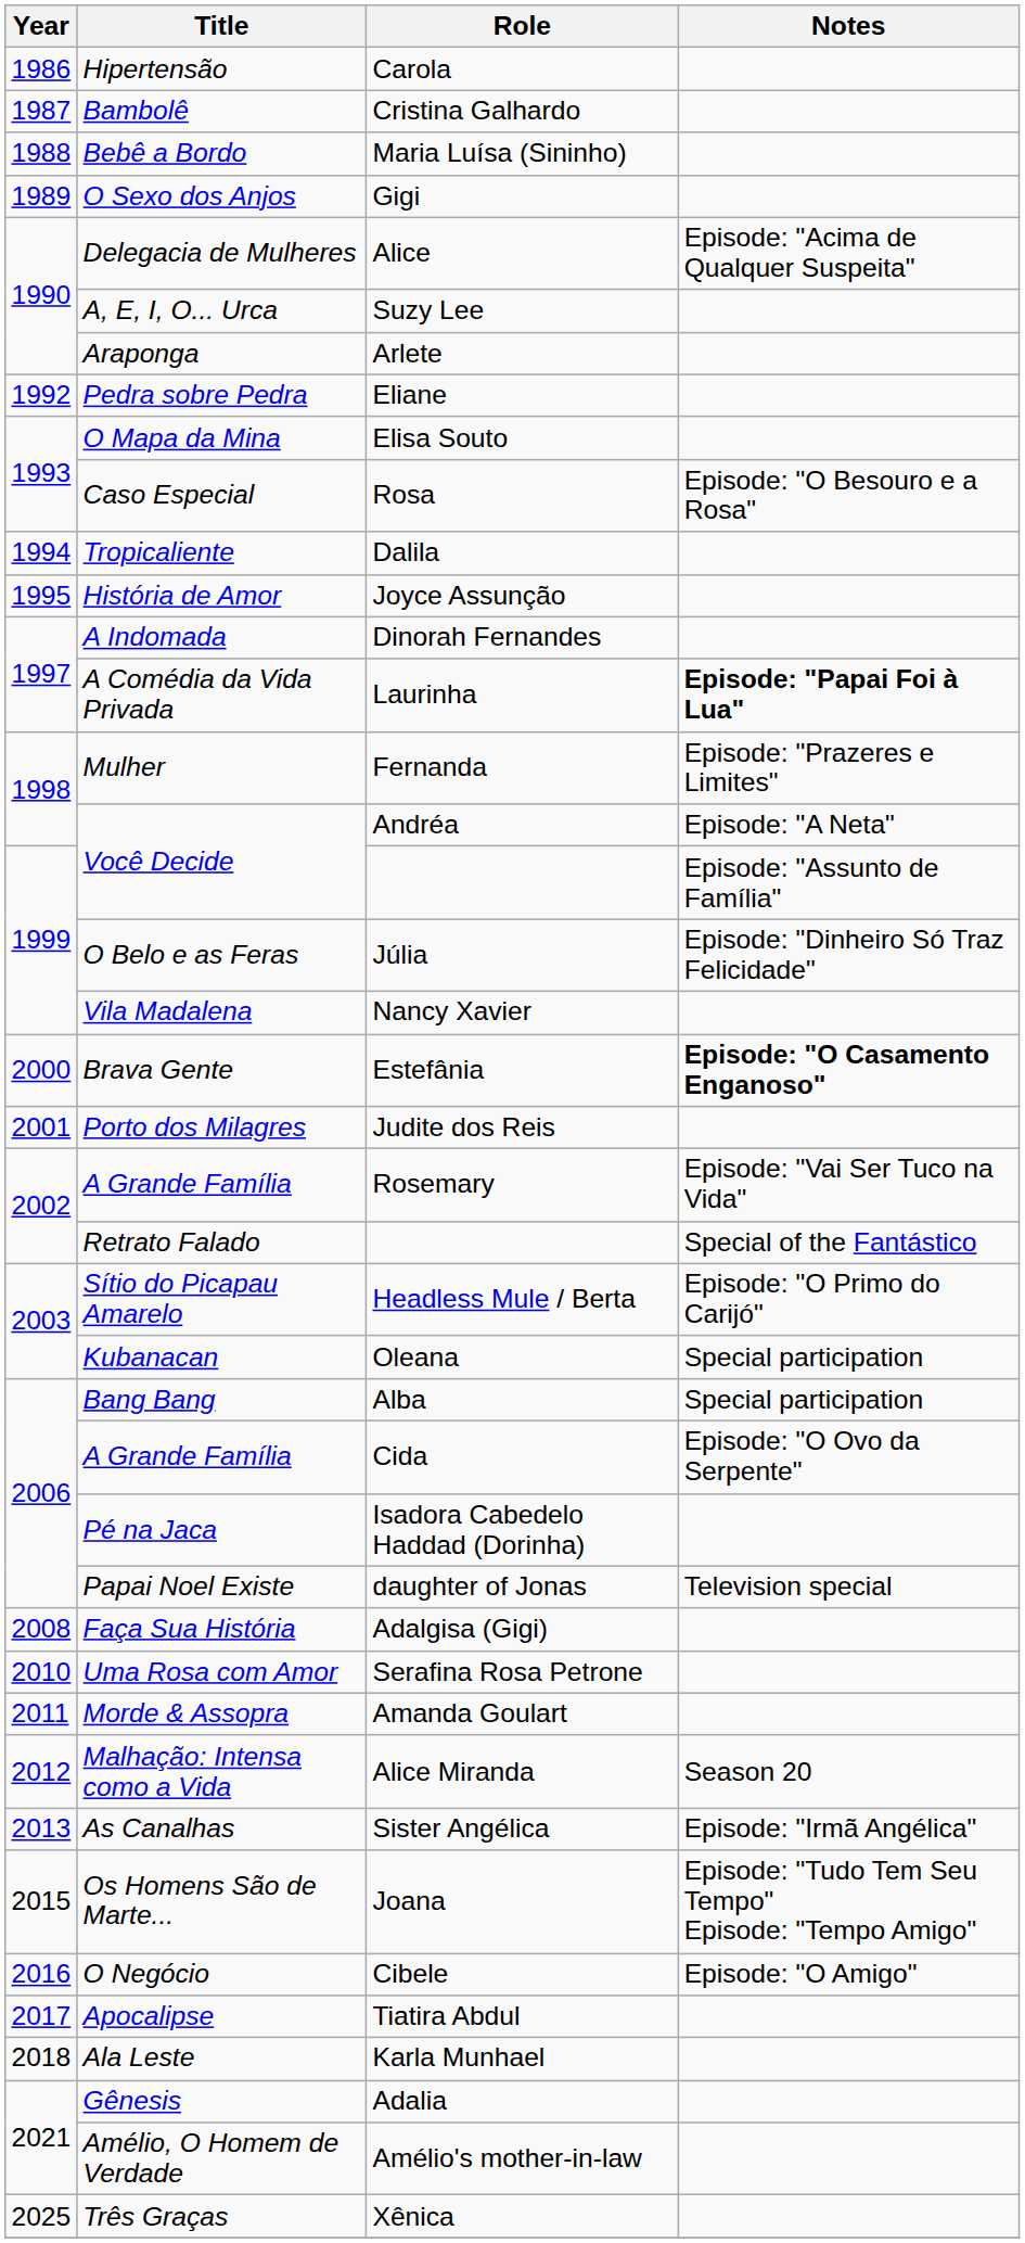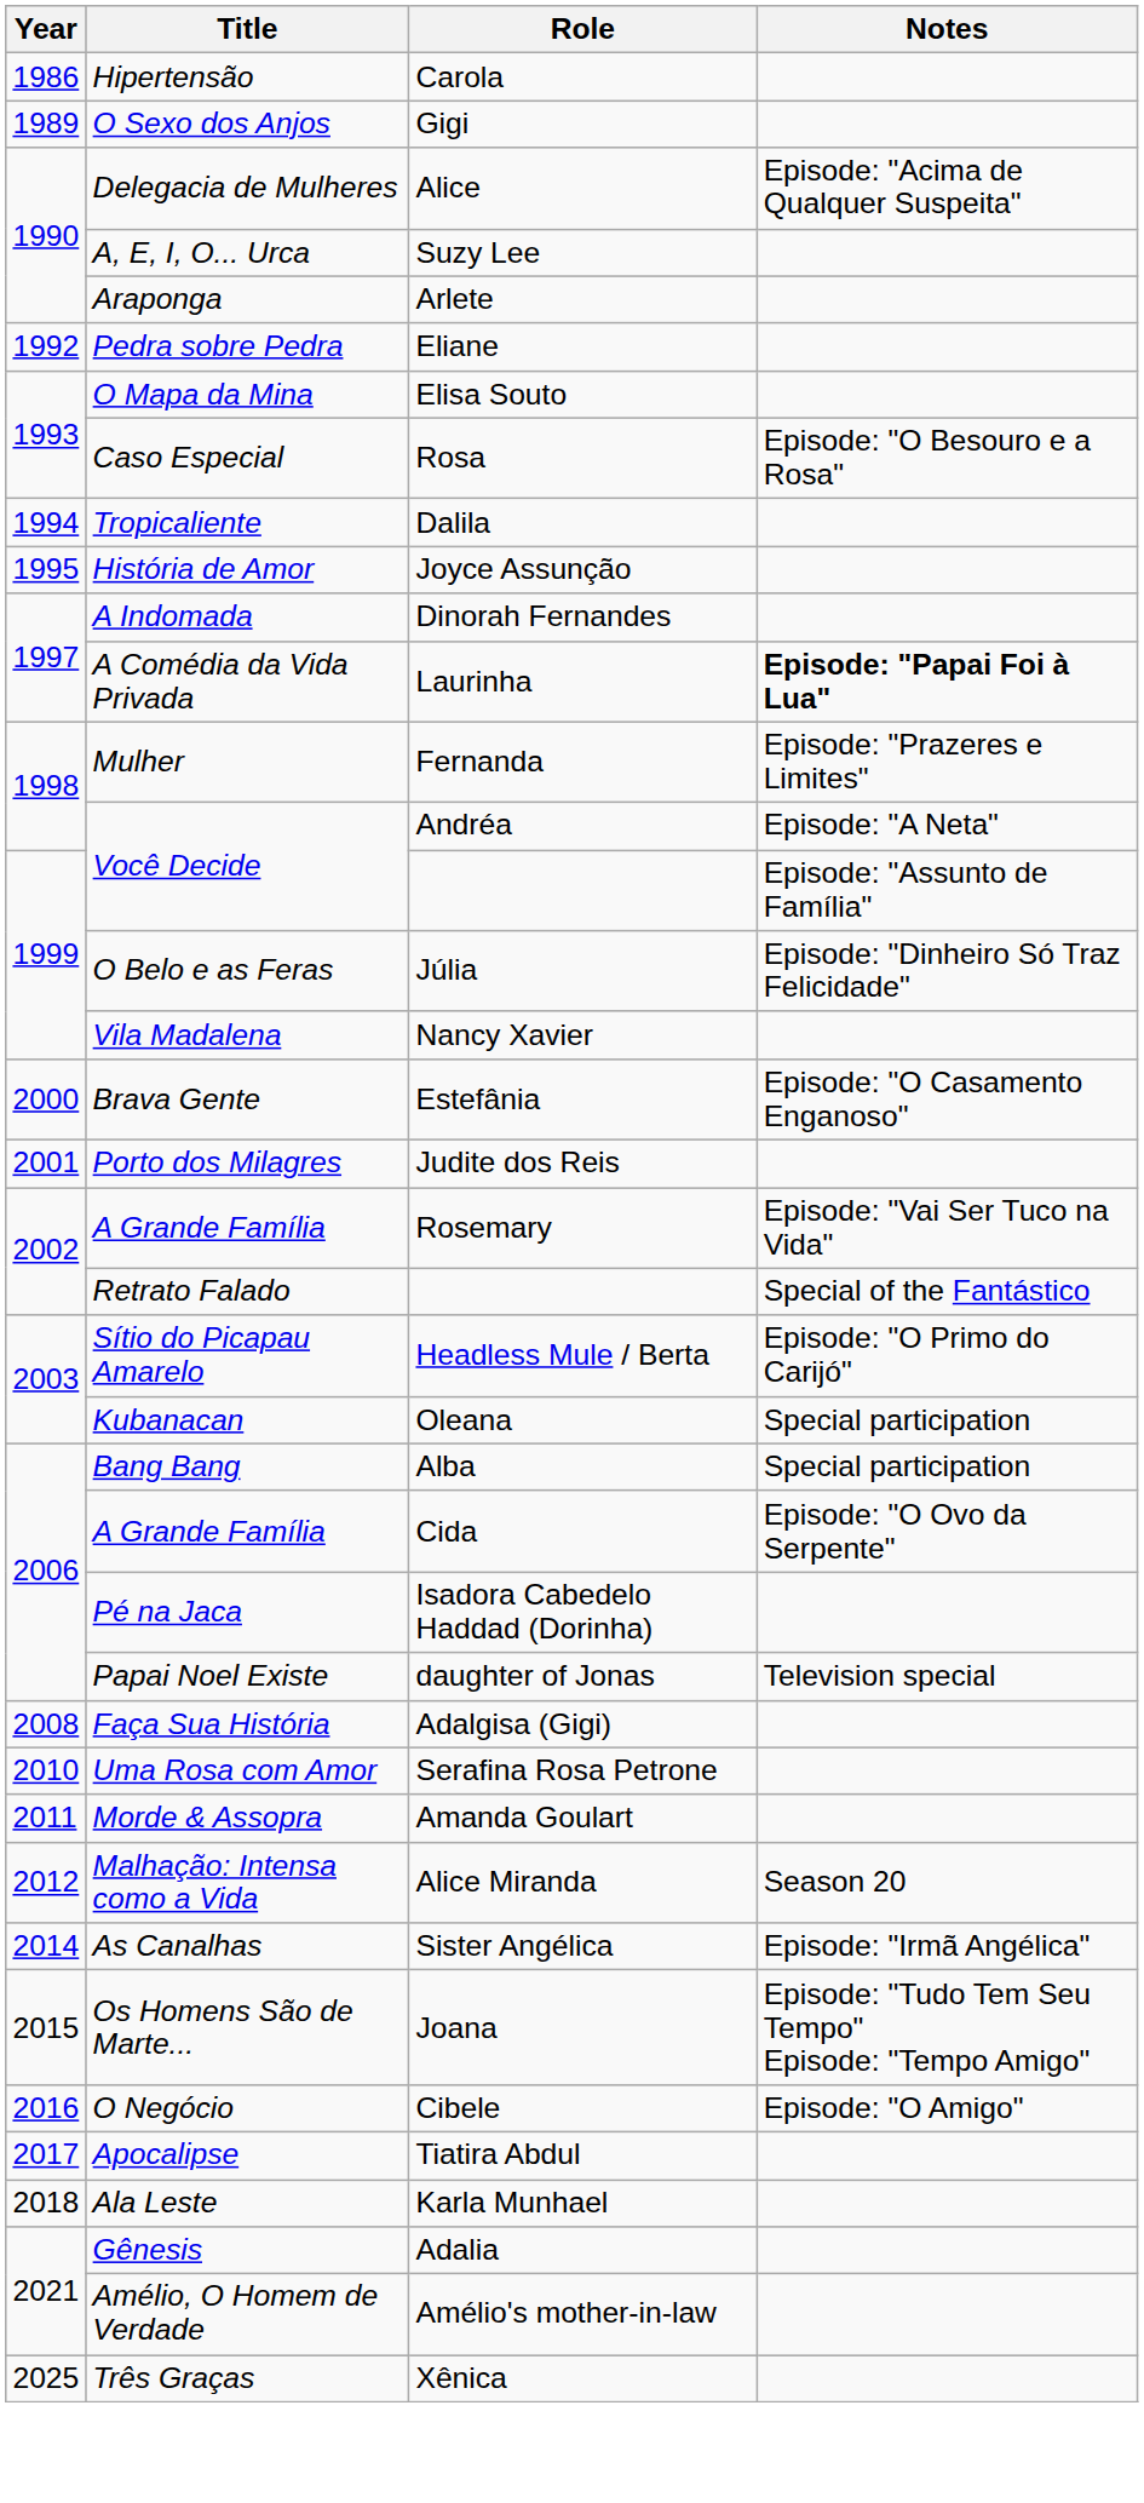- row: 1987 | Bambolê | Cristina Galhardo
- row: 1988 | Bebê a Bordo | Maria Luísa (Sininho)
Estefânia | Notes: bold -> normal
Sister Angélica | Year: 2013 -> 2014
